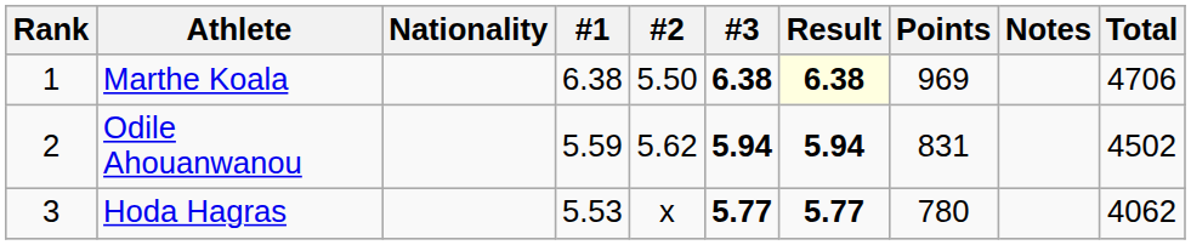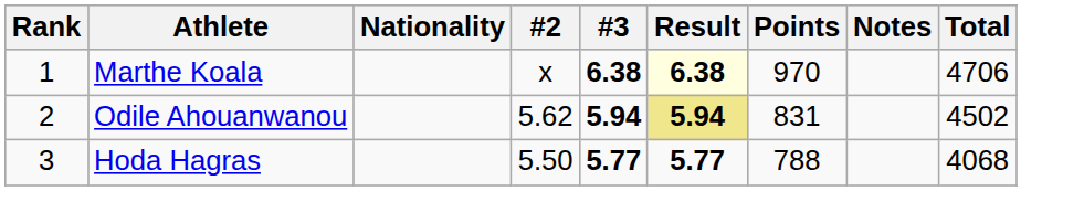- column: #1 | 6.38 | 5.59 | 5.53
Marthe Koala | #2: 5.50 -> x
Marthe Koala | Points: 969 -> 970
Odile Ahouanwanou | Result: no background -> khaki background
Hoda Hagras | #2: x -> 5.50
Hoda Hagras | Points: 780 -> 788
Hoda Hagras | Total: 4062 -> 4068
